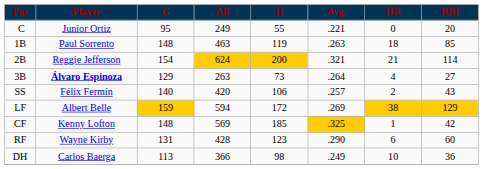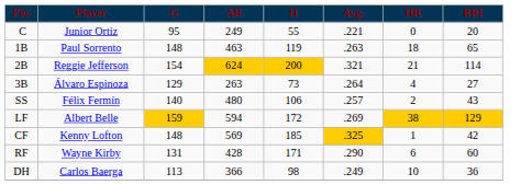1B | RBI: 85 -> 65
3B | Player: bold -> normal
SS | AB: 420 -> 480
RF | H: 123 -> 171
